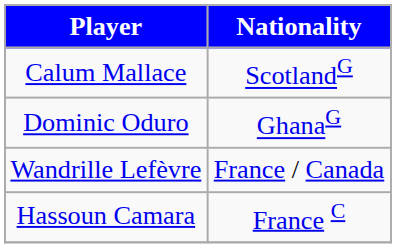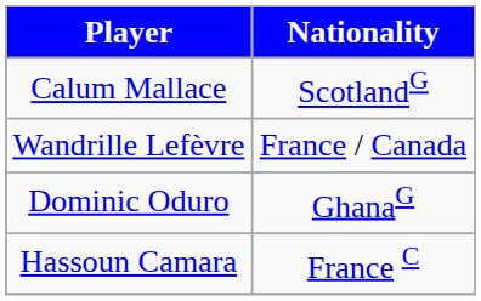rows swapped: Dominic Oduro <-> Wandrille Lefèvre
